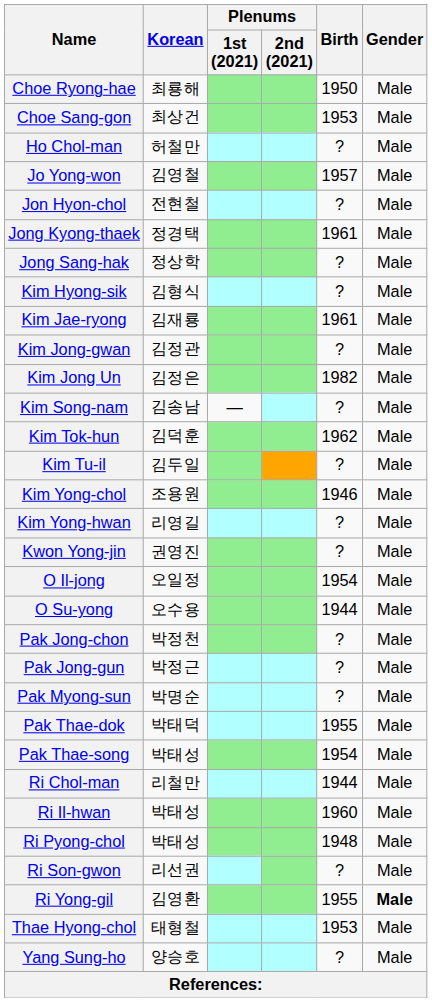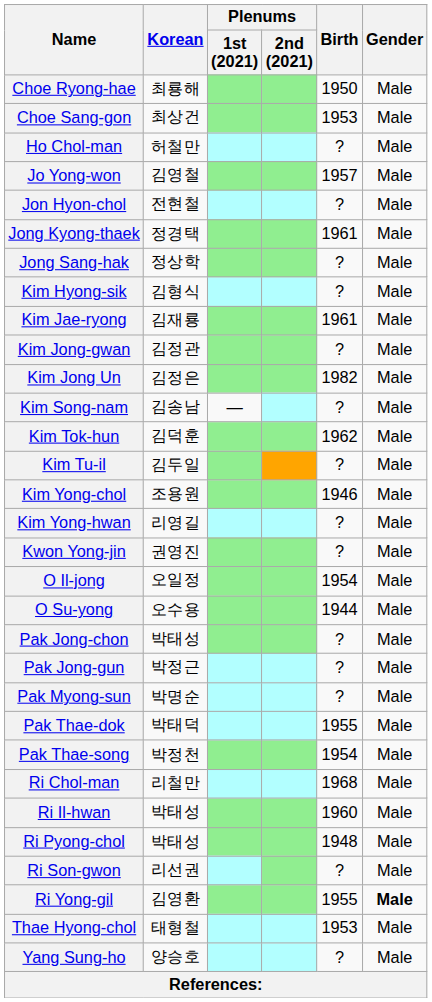Pak Jong-chon | Korean: 박정천 -> 박태성
Pak Thae-song | Korean: 박태성 -> 박정천
Ri Chol-man | Birth: 1944 -> 1968
